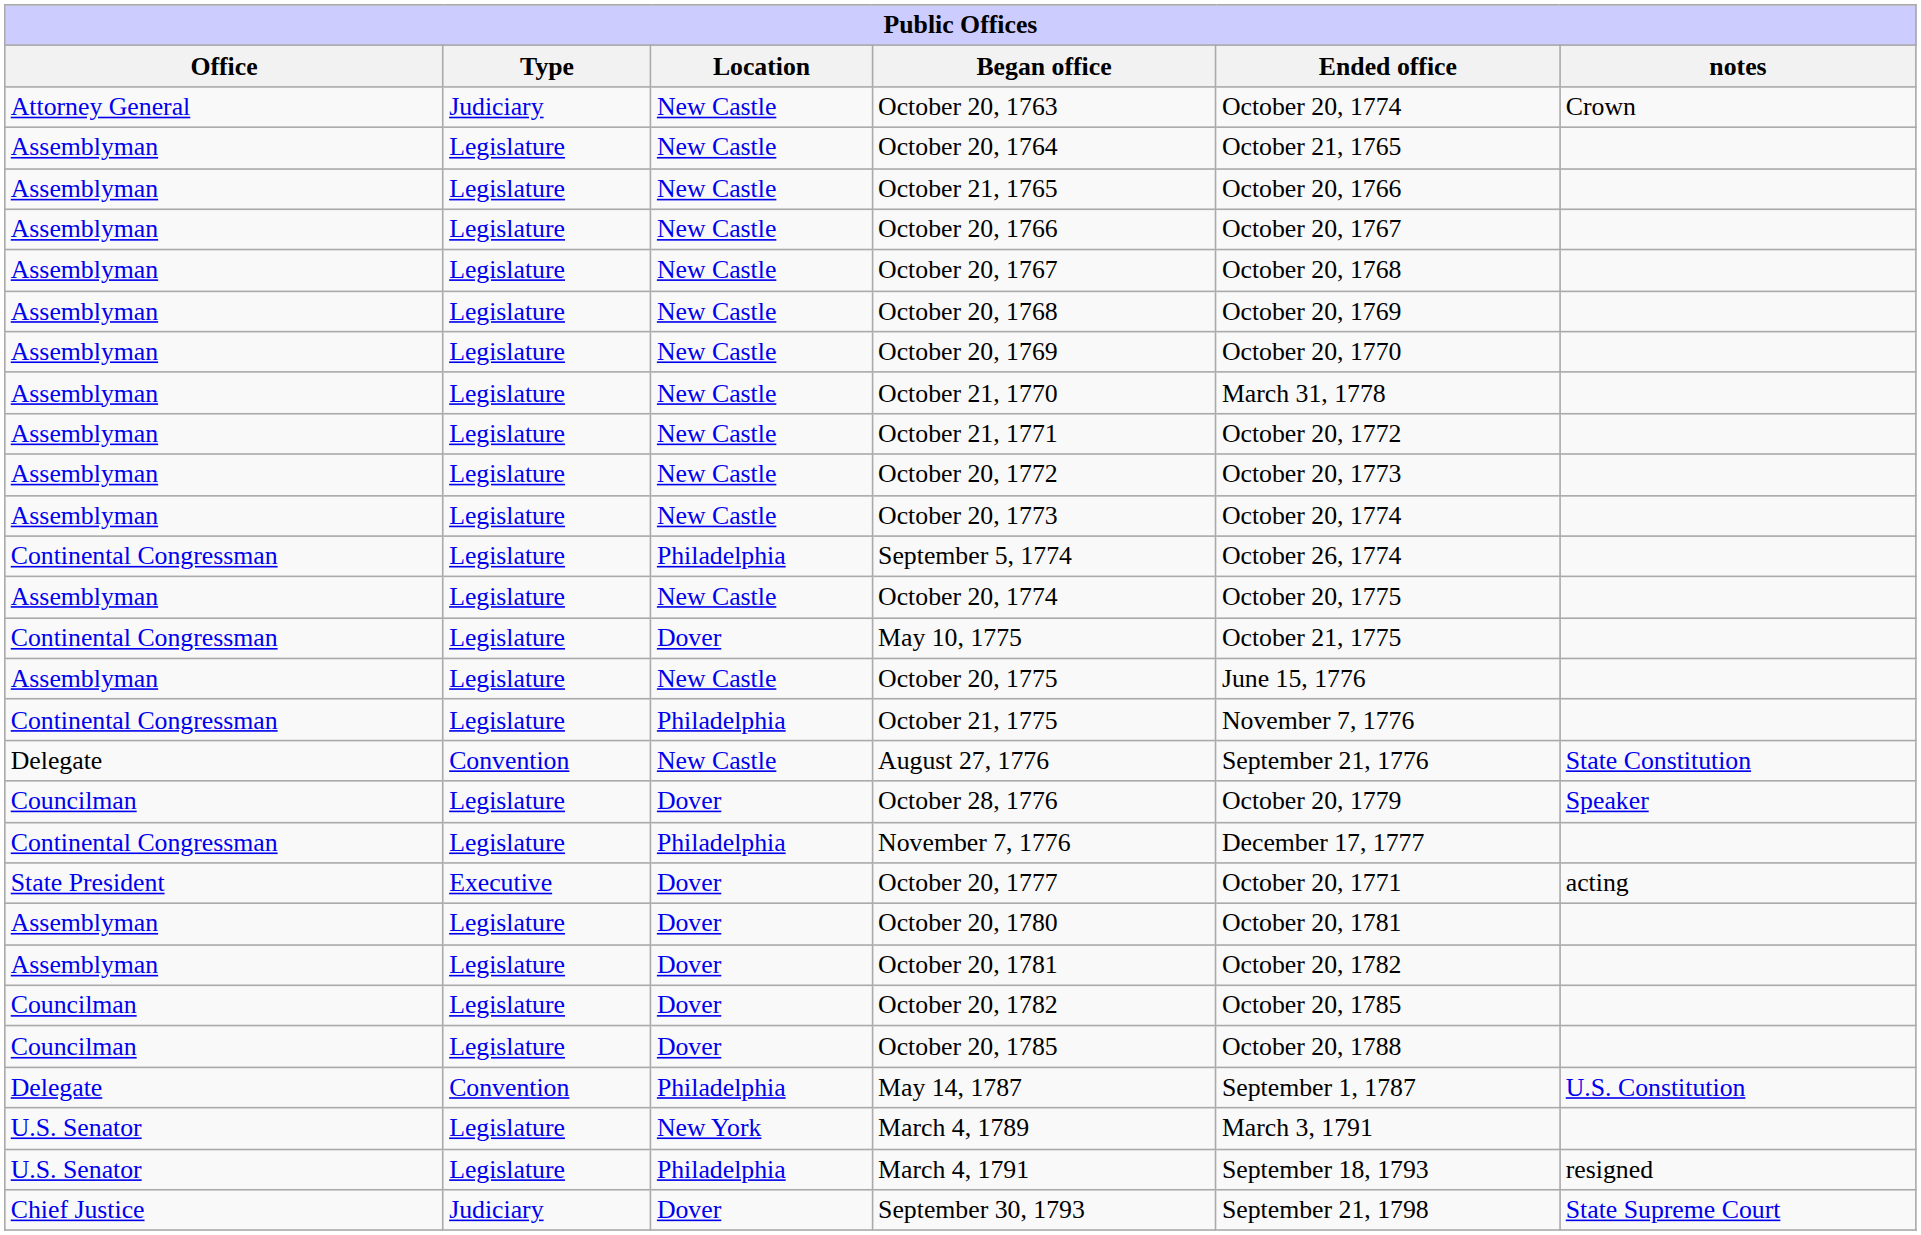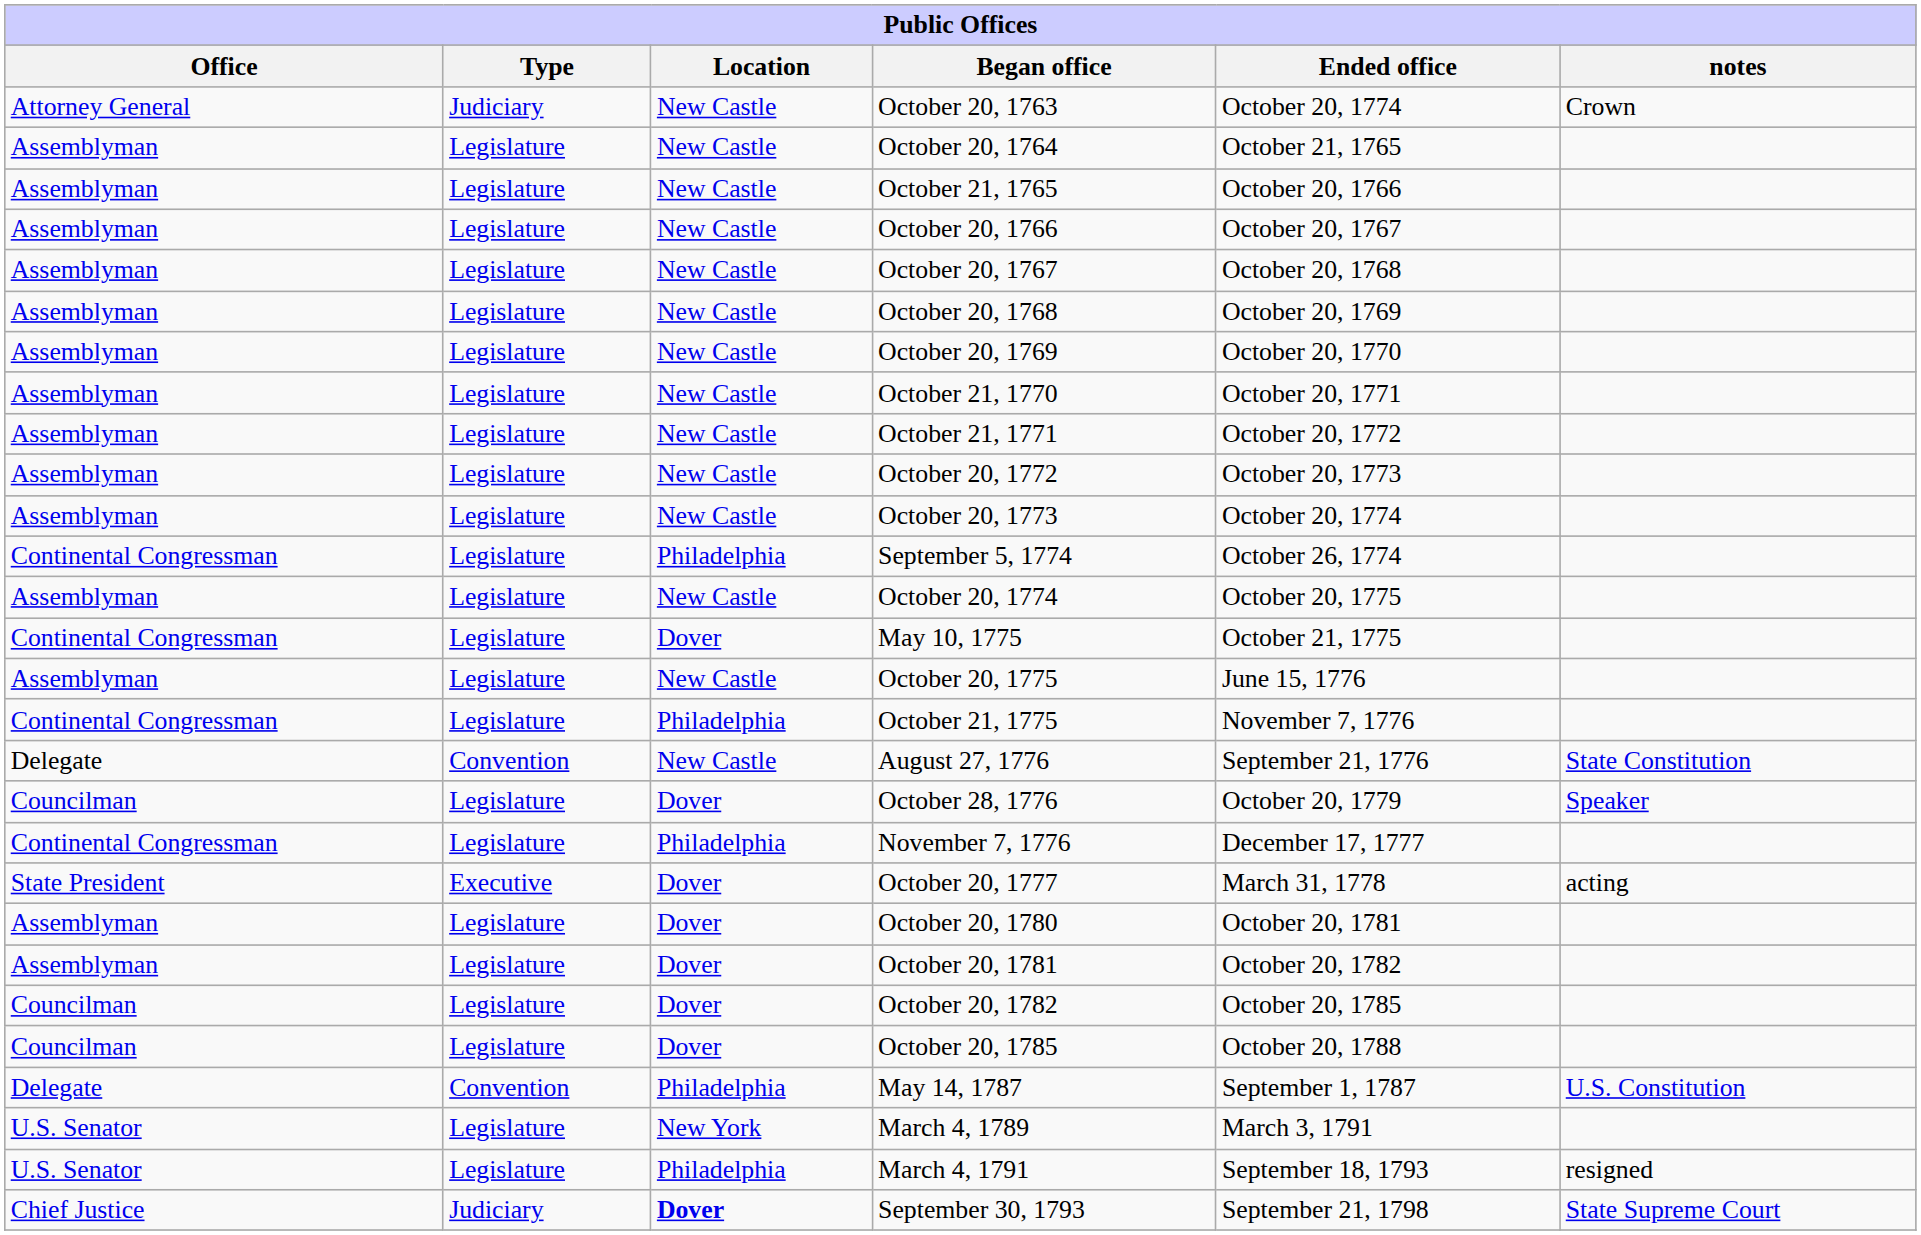October 21, 1770 | Ended office: March 31, 1778 -> October 20, 1771
October 20, 1777 | Ended office: October 20, 1771 -> March 31, 1778
September 30, 1793 | Location: normal -> bold
